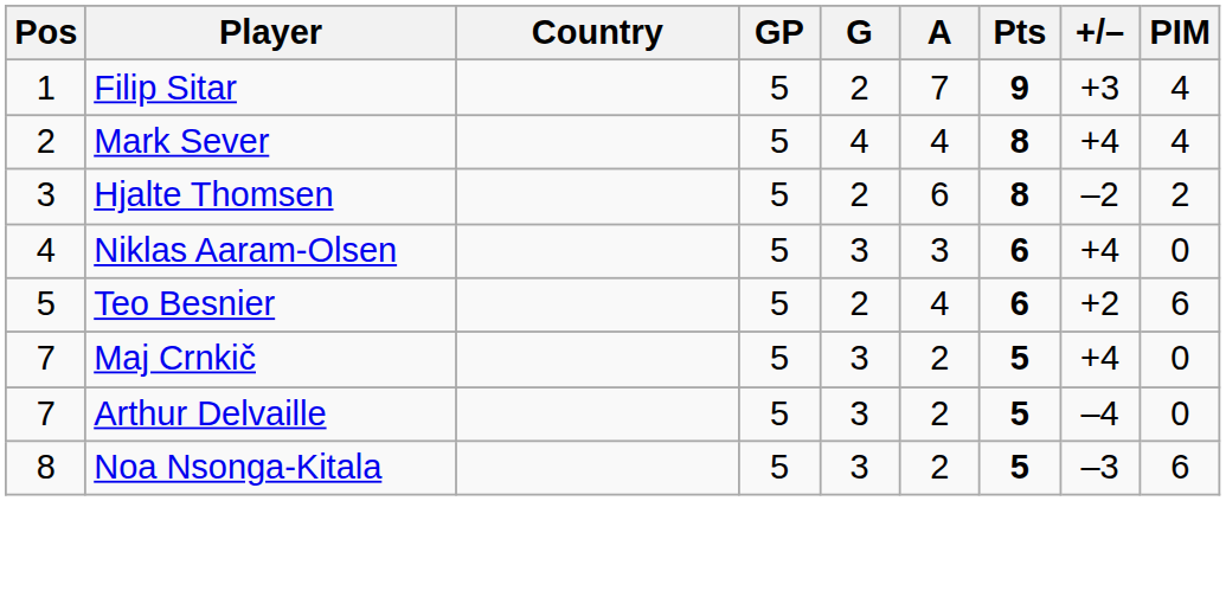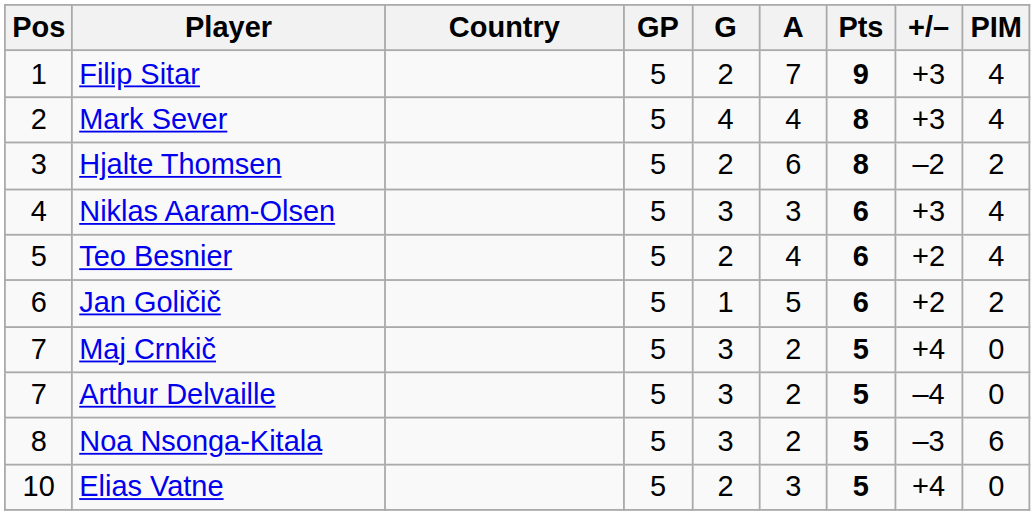Mark Sever | +/–: +4 -> +3
Niklas Aaram-Olsen | +/–: +4 -> +3
Niklas Aaram-Olsen | PIM: 0 -> 4
Teo Besnier | PIM: 6 -> 4
+ row: 6 | Jan Goličič | 5 | 1 | 5 | 6 | +2 | 2
+ row: 10 | Elias Vatne | 5 | 2 | 3 | 5 | +4 | 0
